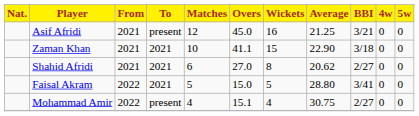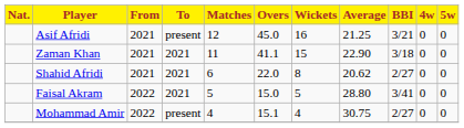Zaman Khan | Matches: 10 -> 11
Shahid Afridi | Overs: 27.0 -> 22.0
